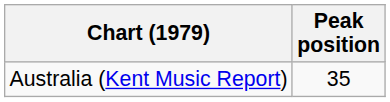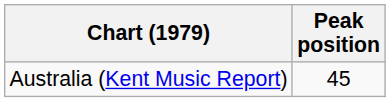Australia (Kent Music Report) | Peak position: 35 -> 45
